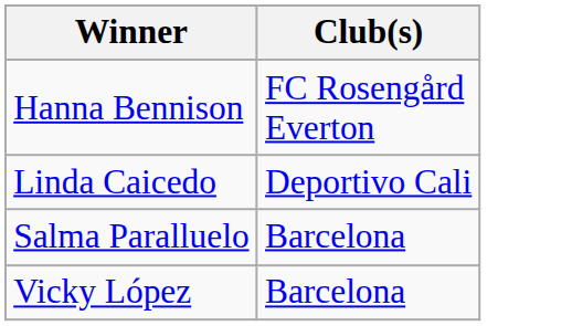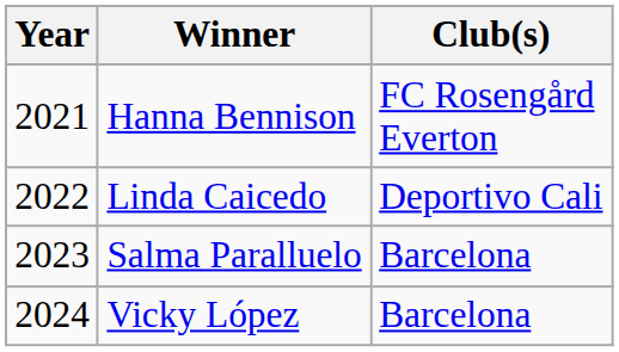+ column: Year | 2021 | 2022 | 2023 | 2024
